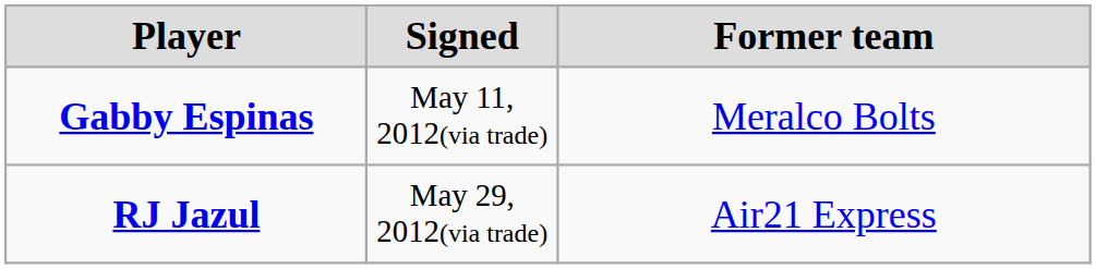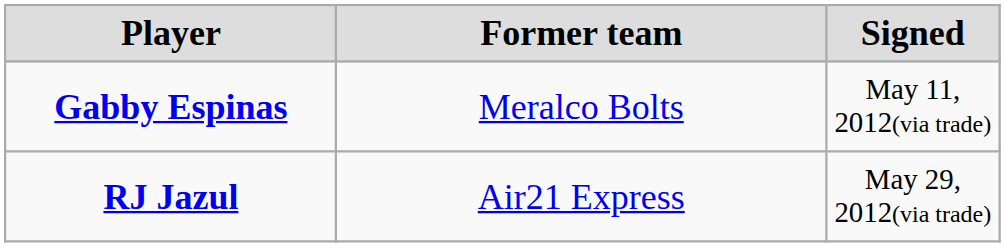columns swapped: Signed <-> Former team
